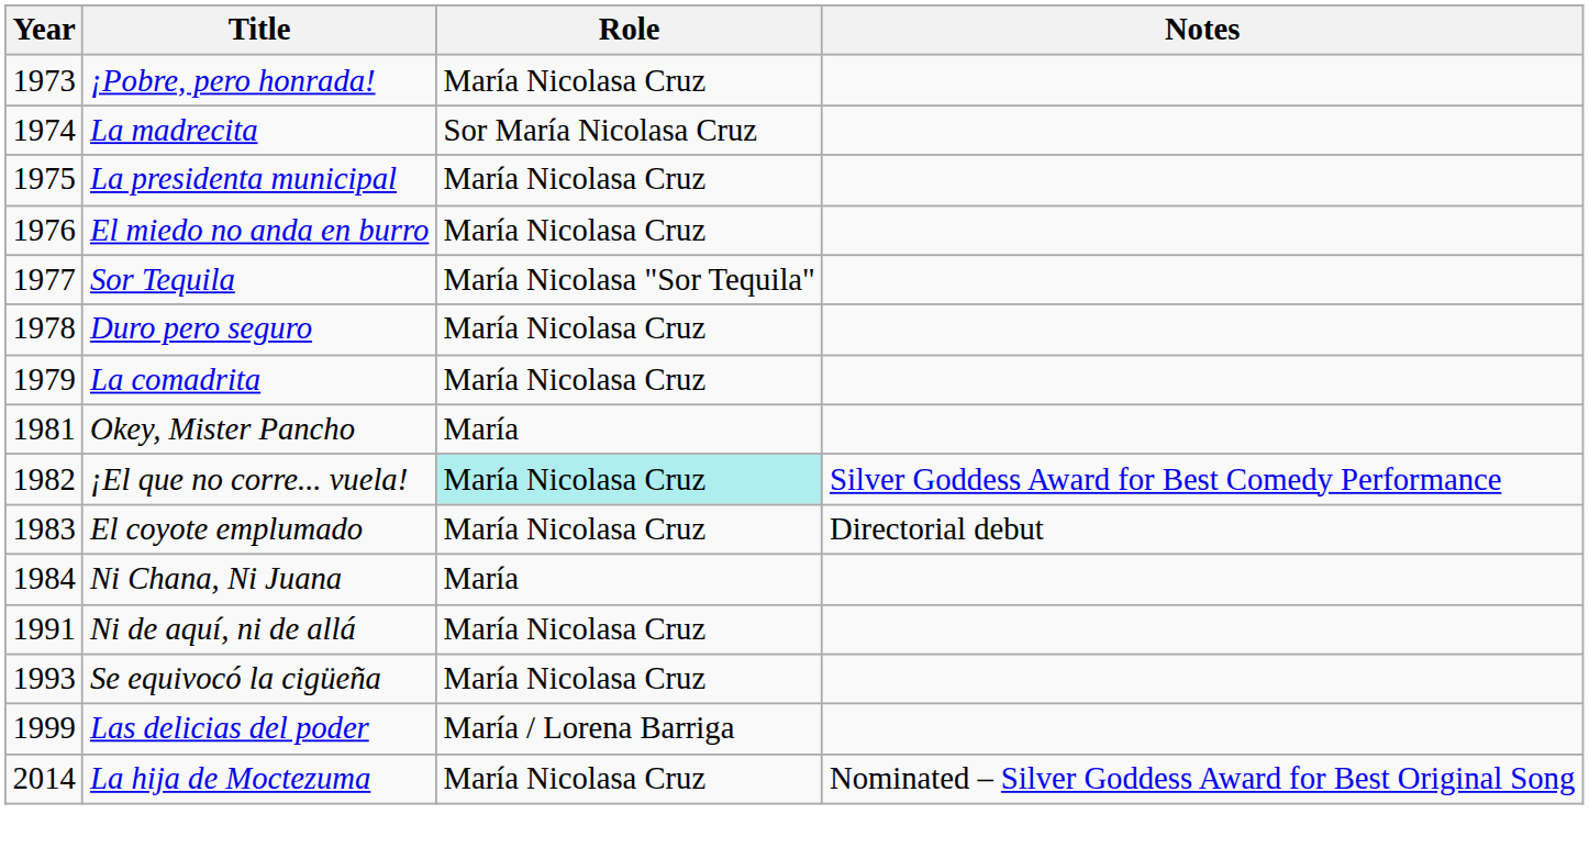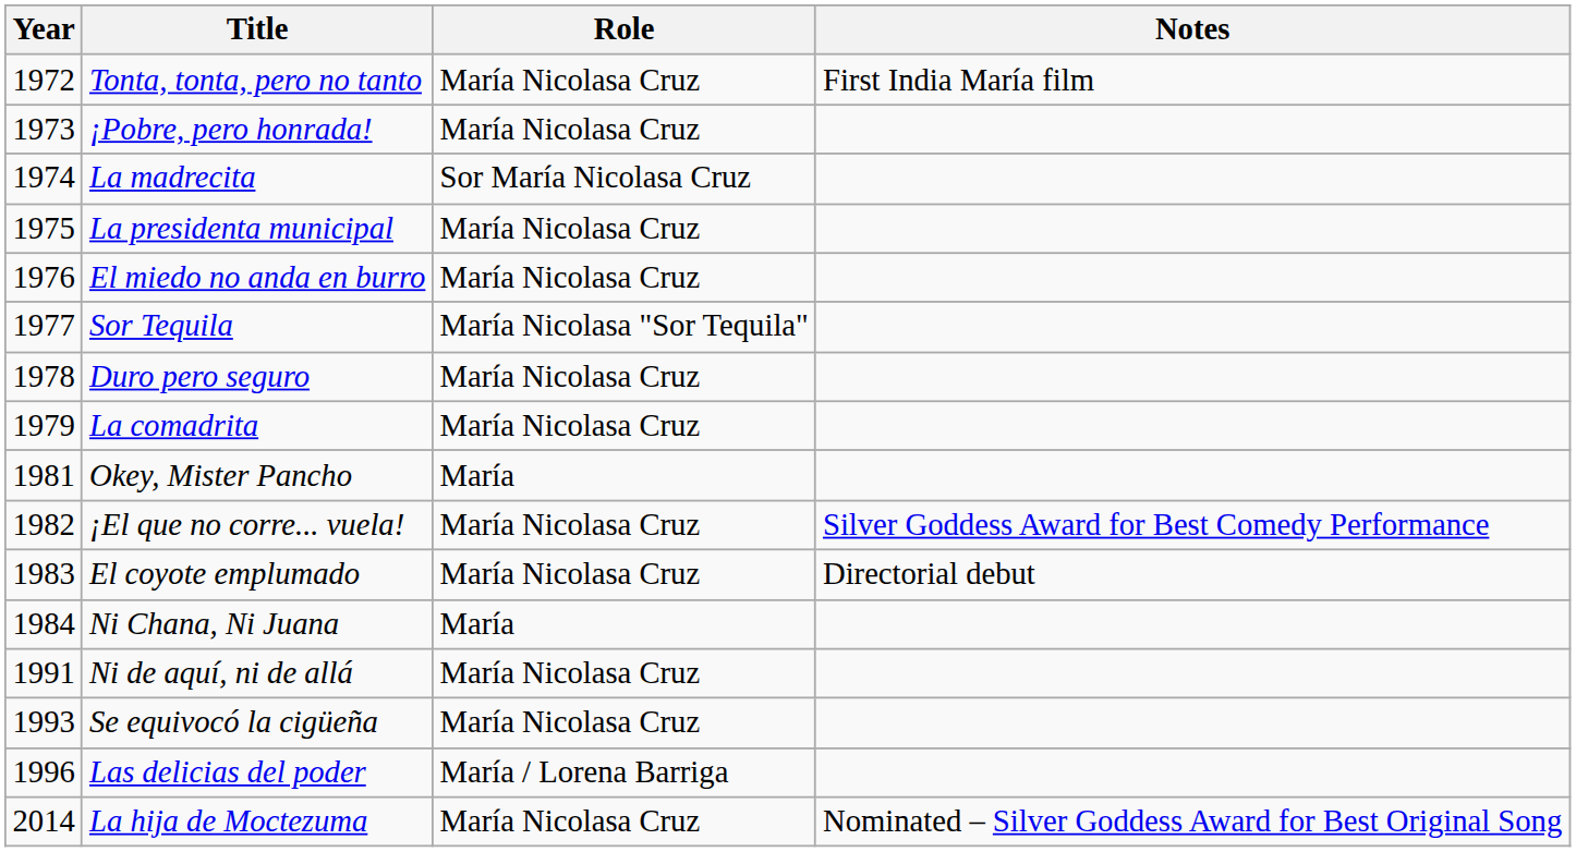+ row: 1972 | Tonta, tonta, pero no tanto | María Nicolasa Cruz | First India María film
¡El que no corre... vuela! | Role: paleturquoise background -> no background
Las delicias del poder | Year: 1999 -> 1996
